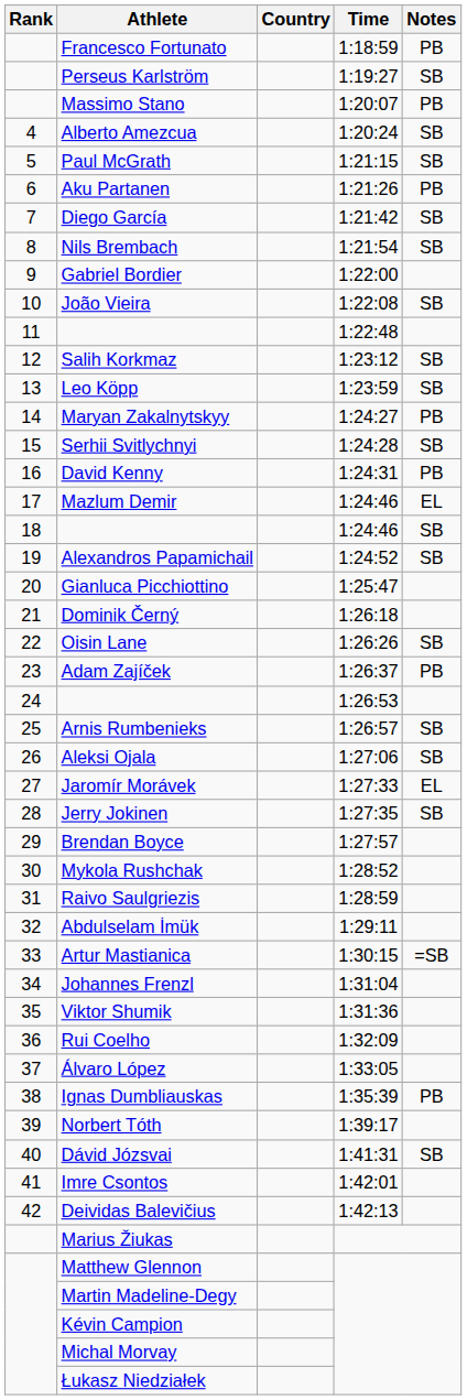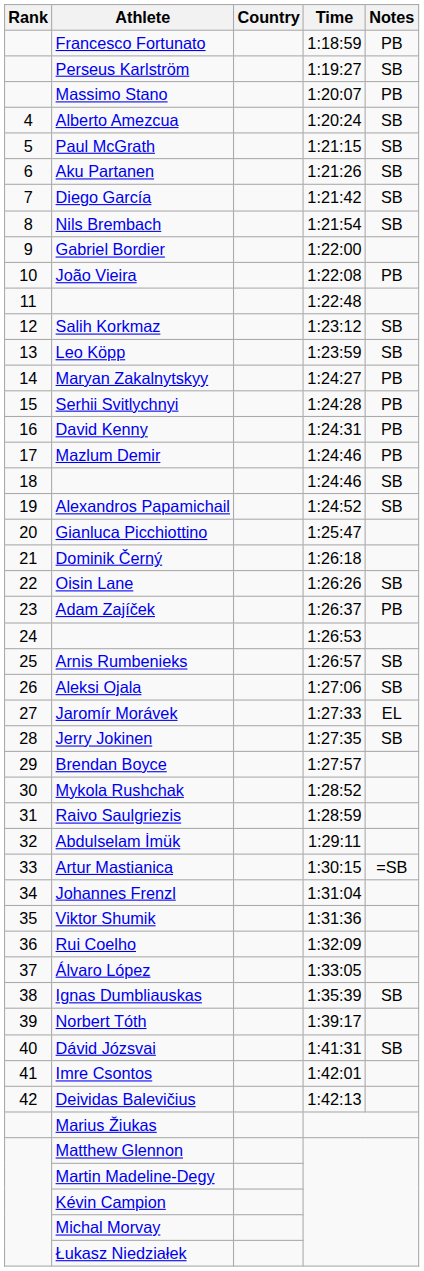Aku Partanen | Notes: PB -> SB
João Vieira | Notes: SB -> PB
Serhii Svitlychnyi | Notes: SB -> PB
Mazlum Demir | Notes: EL -> PB
Ignas Dumbliauskas | Notes: PB -> SB
